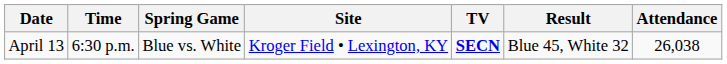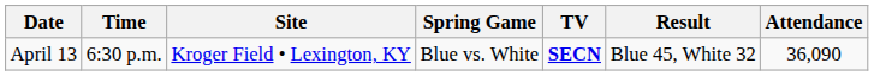columns swapped: Spring Game <-> Site
April 13 | Attendance: 26,038 -> 36,090
